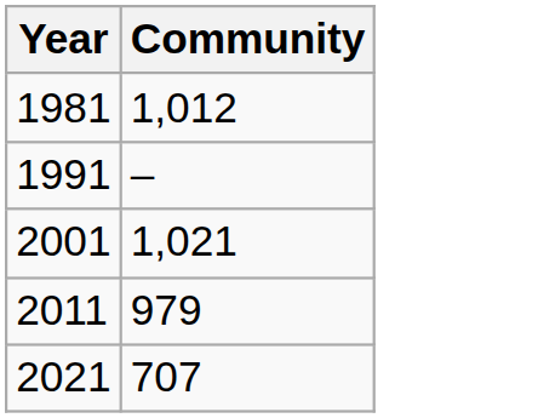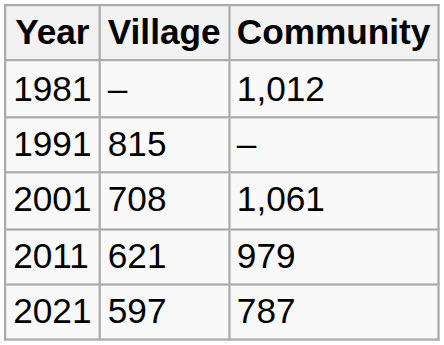+ column: Village | – | 815 | 708 | 621 | 597
2001 | Community: 1,021 -> 1,061
2021 | Community: 707 -> 787
